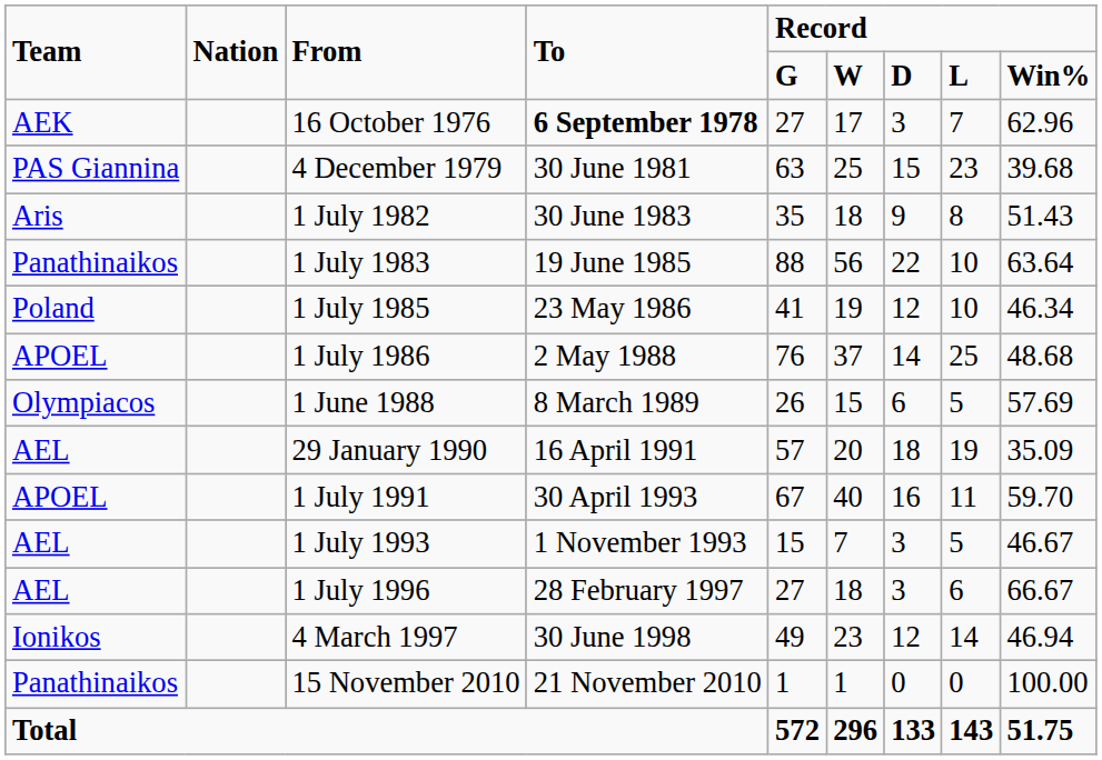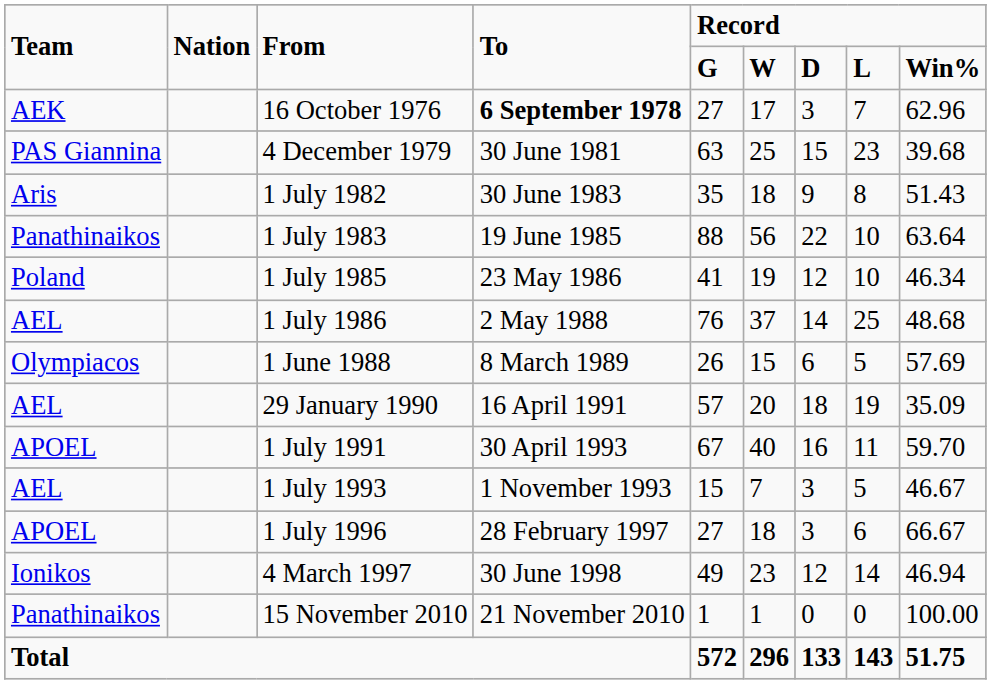1 July 1986 | Team: APOEL -> AEL
1 July 1996 | Team: AEL -> APOEL
